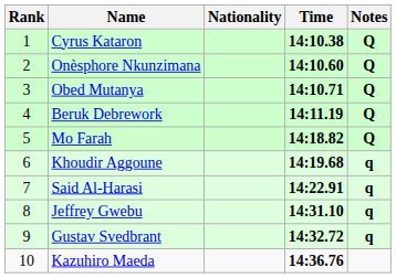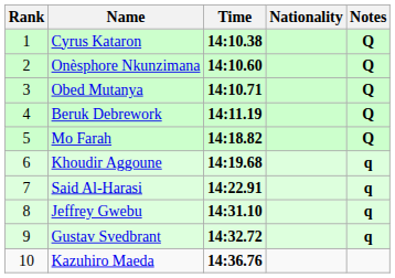columns swapped: Nationality <-> Time
